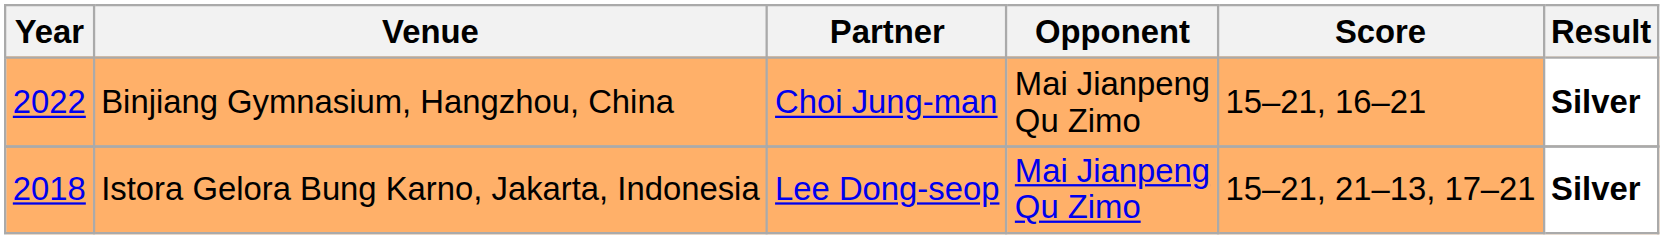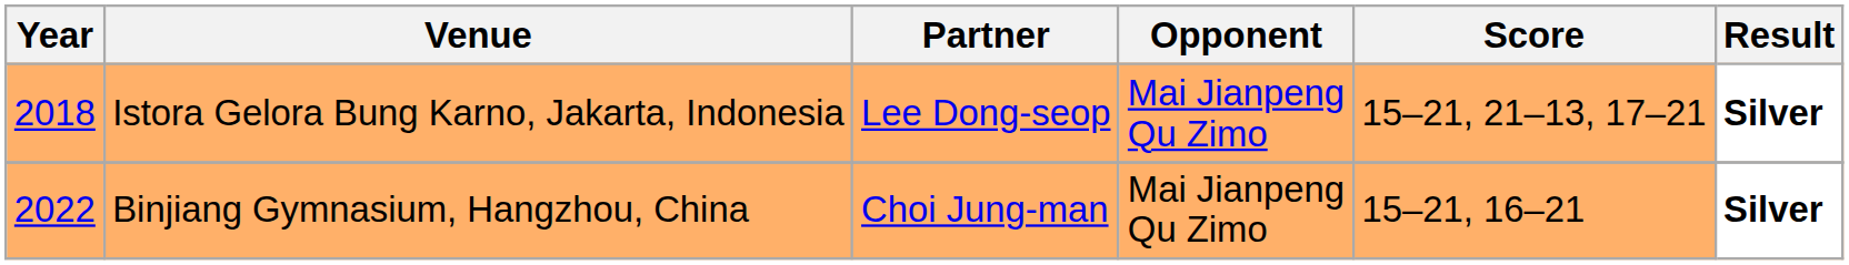rows swapped: Istora Gelora Bung Karno, Jakarta, Indonesia <-> Binjiang Gymnasium, Hangzhou, China
